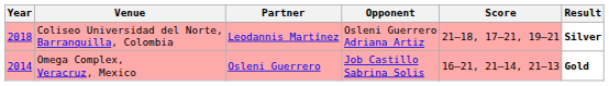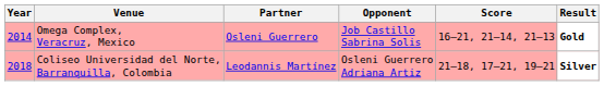rows swapped: Omega Complex, Veracruz, Mexico <-> Coliseo Universidad del Norte, Barranquilla, Colombia
